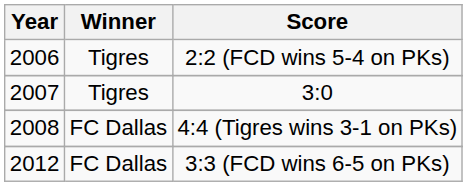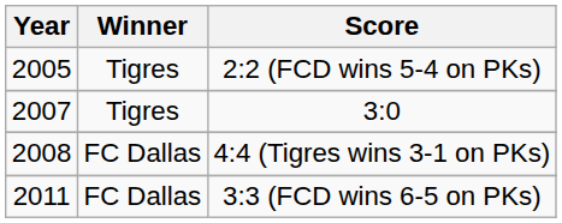2:2 (FCD wins 5-4 on PKs) | Year: 2006 -> 2005
3:3 (FCD wins 6-5 on PKs) | Year: 2012 -> 2011
